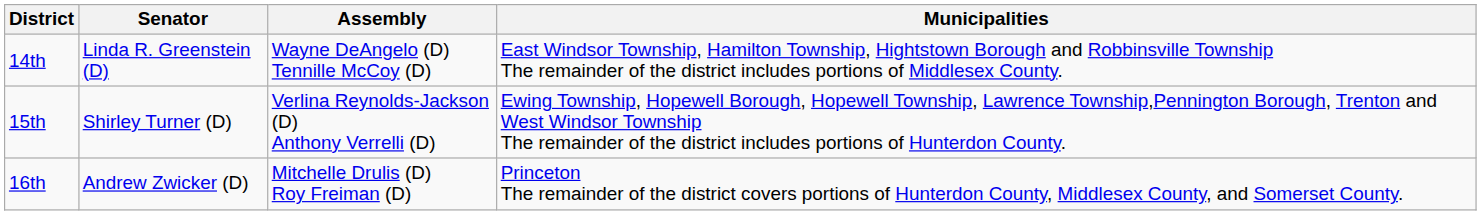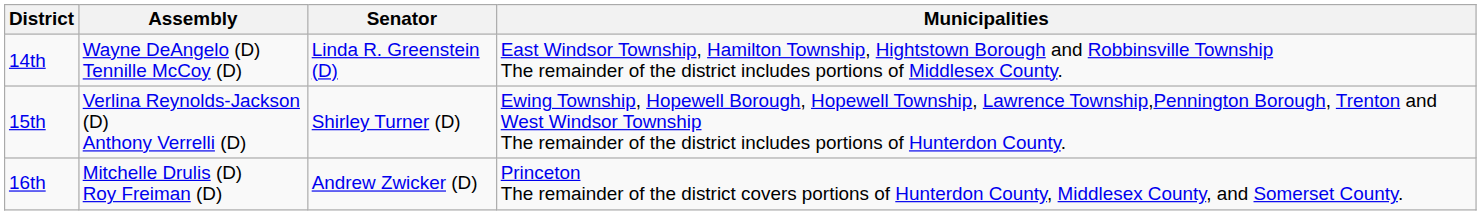columns swapped: Senator <-> Assembly
